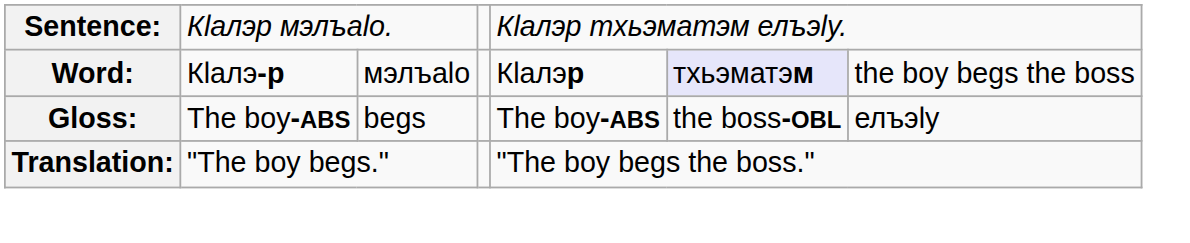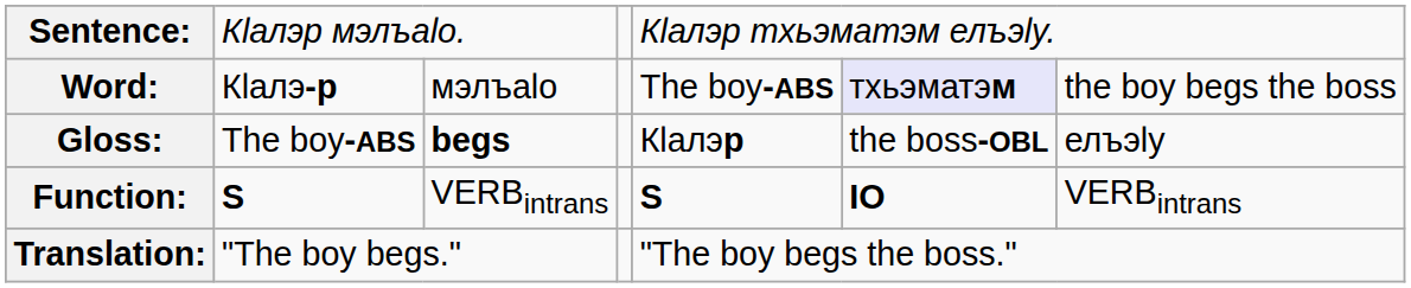Word: | column 5: Кӏалэр -> The boy-ABS
Gloss: | column 3: normal -> bold
Gloss: | column 5: The boy-ABS -> Кӏалэр
+ row: Function: | S | VERBintrans | S | IO | VERBintrans
